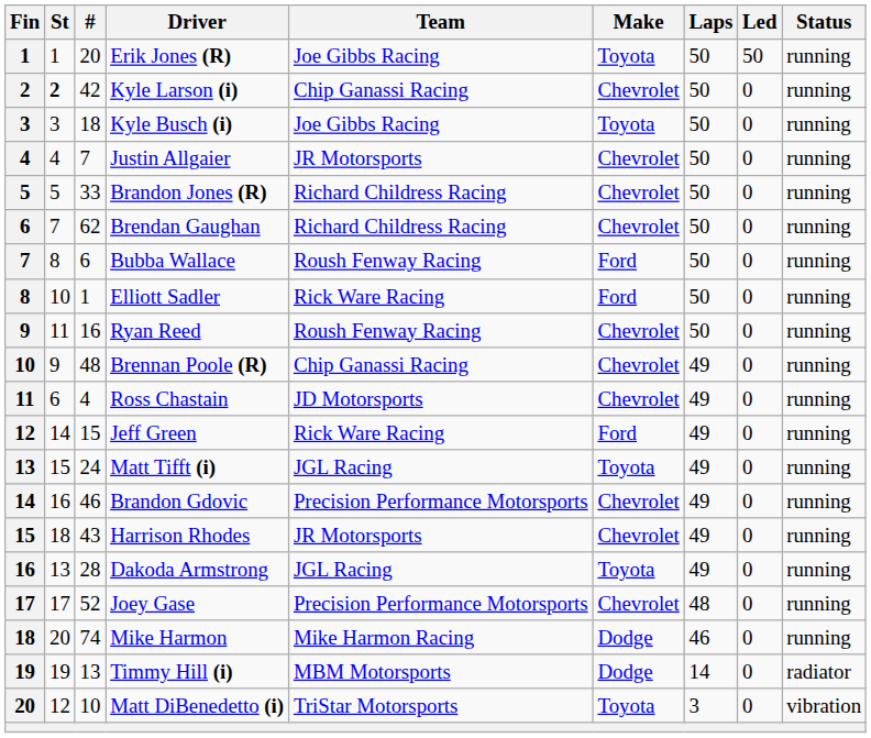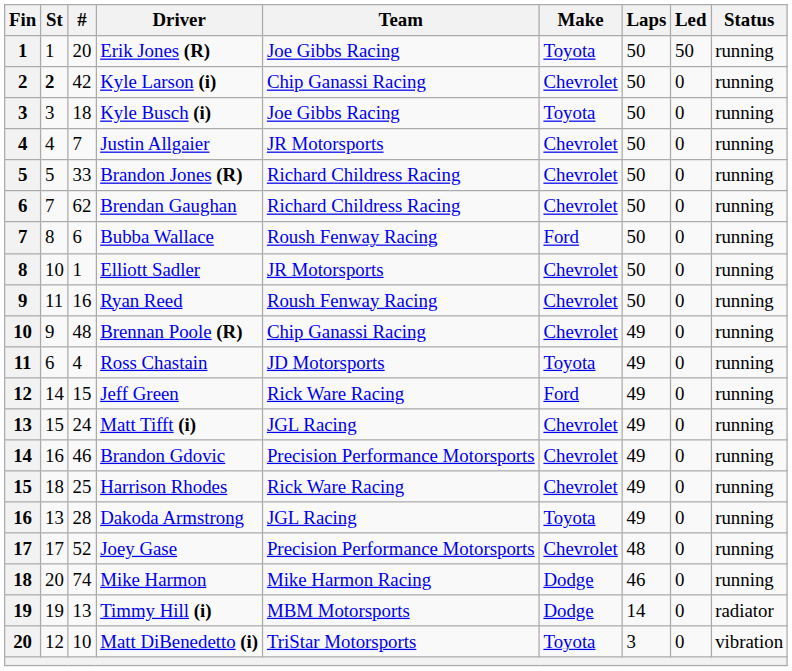Elliott Sadler | Team: Rick Ware Racing -> JR Motorsports
Elliott Sadler | Make: Ford -> Chevrolet
Ross Chastain | Make: Chevrolet -> Toyota
Matt Tifft (i) | Make: Toyota -> Chevrolet
Harrison Rhodes | #: 43 -> 25
Harrison Rhodes | Team: JR Motorsports -> Rick Ware Racing
